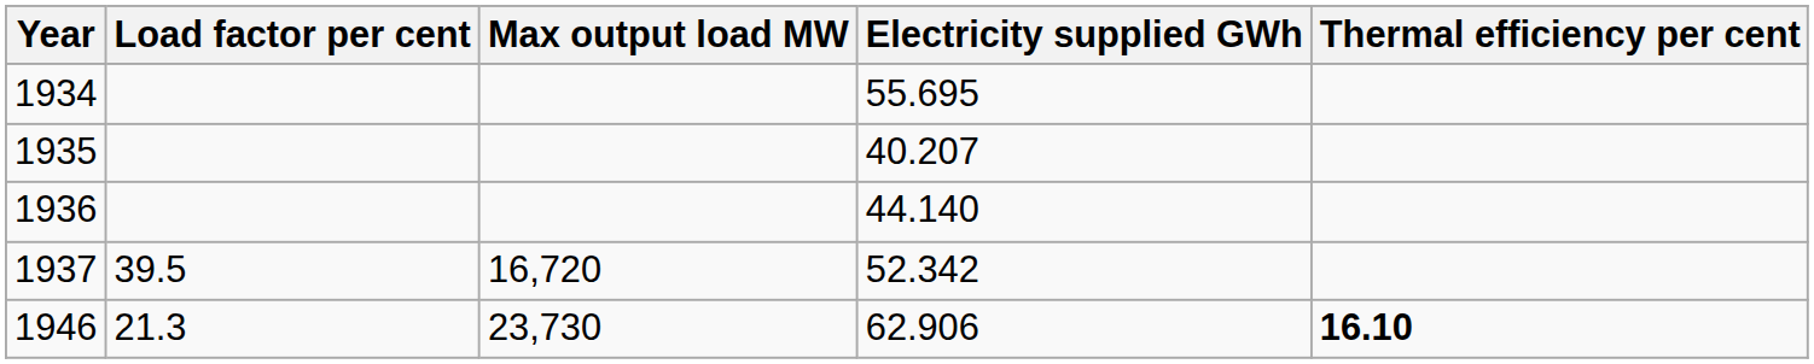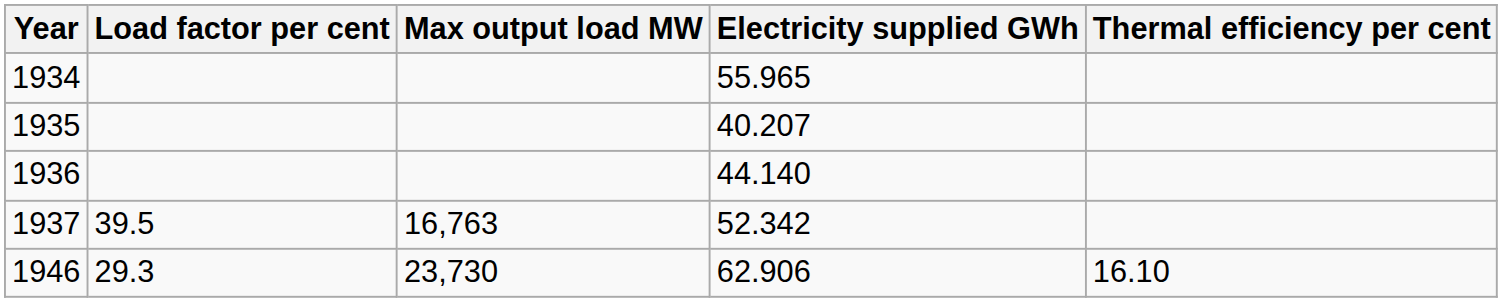1934 | Electricity supplied GWh: 55.695 -> 55.965
1937 | Max output load MW: 16,720 -> 16,763
1946 | Load factor per cent: 21.3 -> 29.3
1946 | Thermal efficiency per cent: bold -> normal
